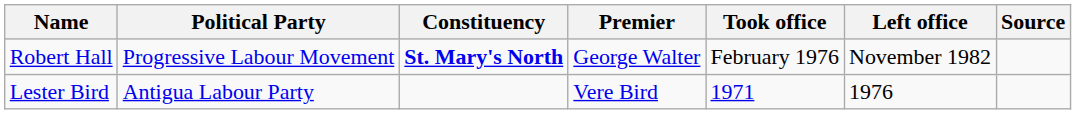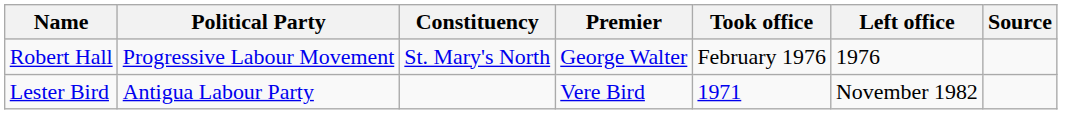Robert Hall | Constituency: bold -> normal
Robert Hall | Left office: November 1982 -> 1976
Lester Bird | Left office: 1976 -> November 1982
